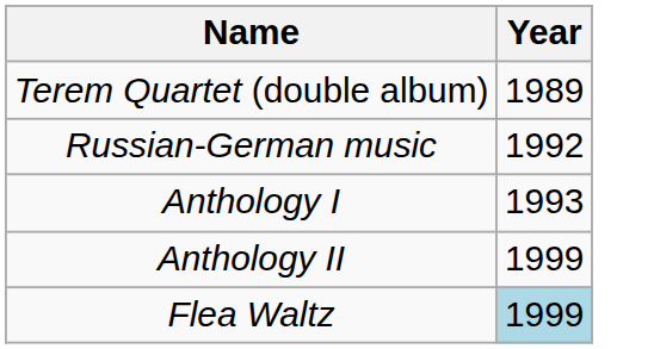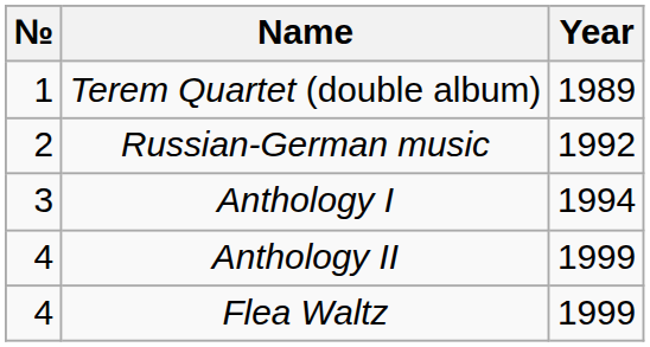+ column: № | 1 | 2 | 3 | 4 | 4
Anthology I | Year: 1993 -> 1994
Flea Waltz | Year: lightblue background -> no background
